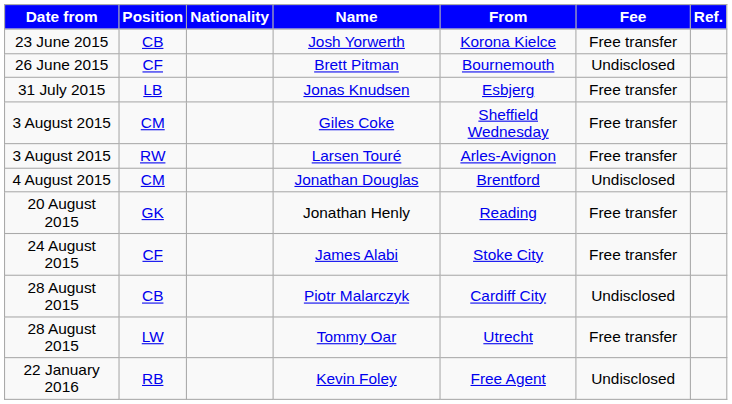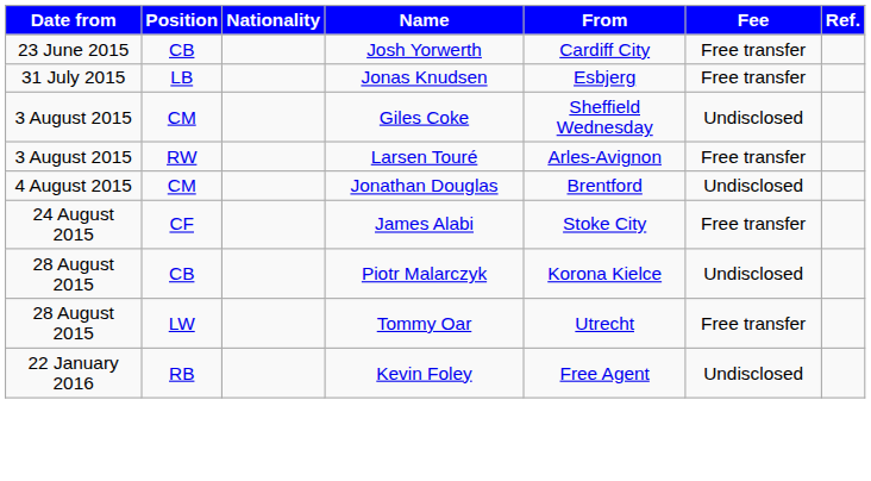Josh Yorwerth | From: Korona Kielce -> Cardiff City
- row: 26 June 2015 | CF | Brett Pitman | Bournemouth | Undisclosed
Giles Coke | Fee: Free transfer -> Undisclosed
- row: 20 August 2015 | GK | Jonathan Henly | Reading | Free transfer
Piotr Malarczyk | From: Cardiff City -> Korona Kielce
